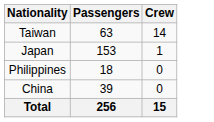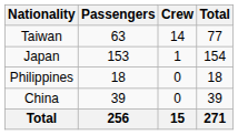+ column: Total | 77 | 154 | 18 | 39 | 271
